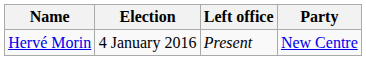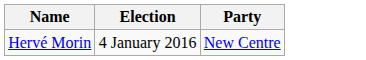- column: Left office | Present
